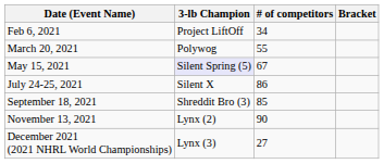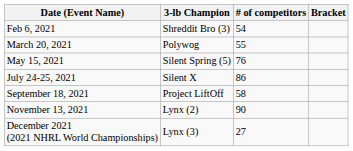Feb 6, 2021 | 3-lb Champion: Project LiftOff -> Shreddit Bro (3)
Feb 6, 2021 | # of competitors: 34 -> 54
May 15, 2021 | 3-lb Champion: lavender background -> no background
May 15, 2021 | # of competitors: 67 -> 76
September 18, 2021 | 3-lb Champion: Shreddit Bro (3) -> Project LiftOff
September 18, 2021 | # of competitors: 85 -> 58
